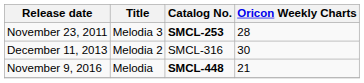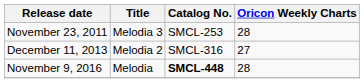November 23, 2011 | Catalog No.: bold -> normal
December 11, 2013 | Oricon Weekly Charts: 30 -> 27
November 9, 2016 | Oricon Weekly Charts: 21 -> 28
